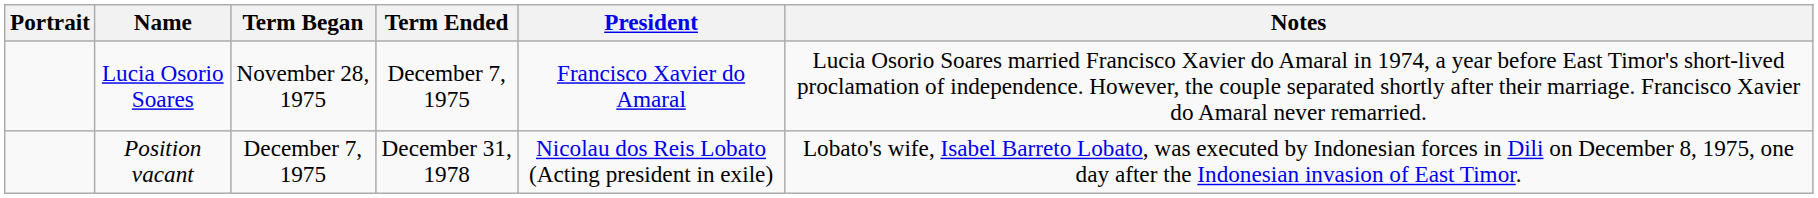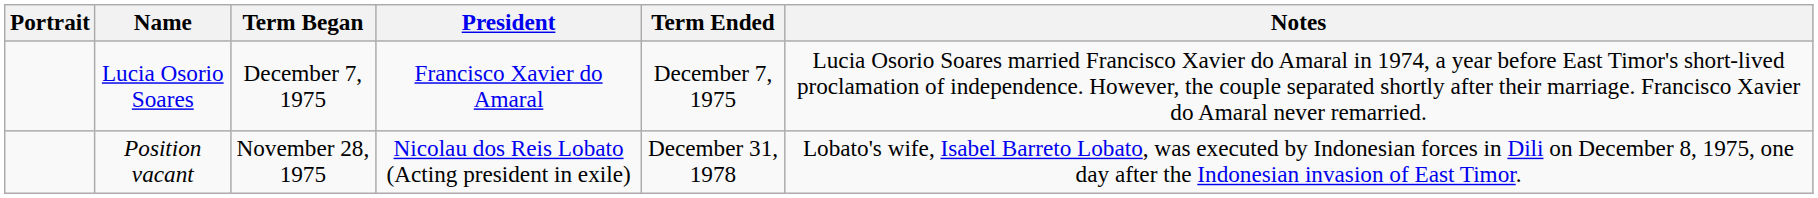columns swapped: Term Ended <-> President
Lucia Osorio Soares | Term Began: November 28, 1975 -> December 7, 1975
Position vacant | Term Began: December 7, 1975 -> November 28, 1975
